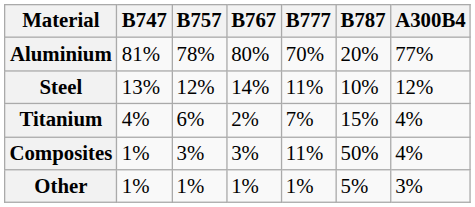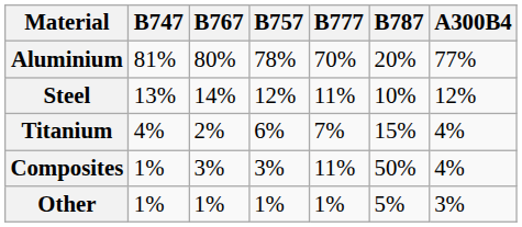columns swapped: B767 <-> B757
